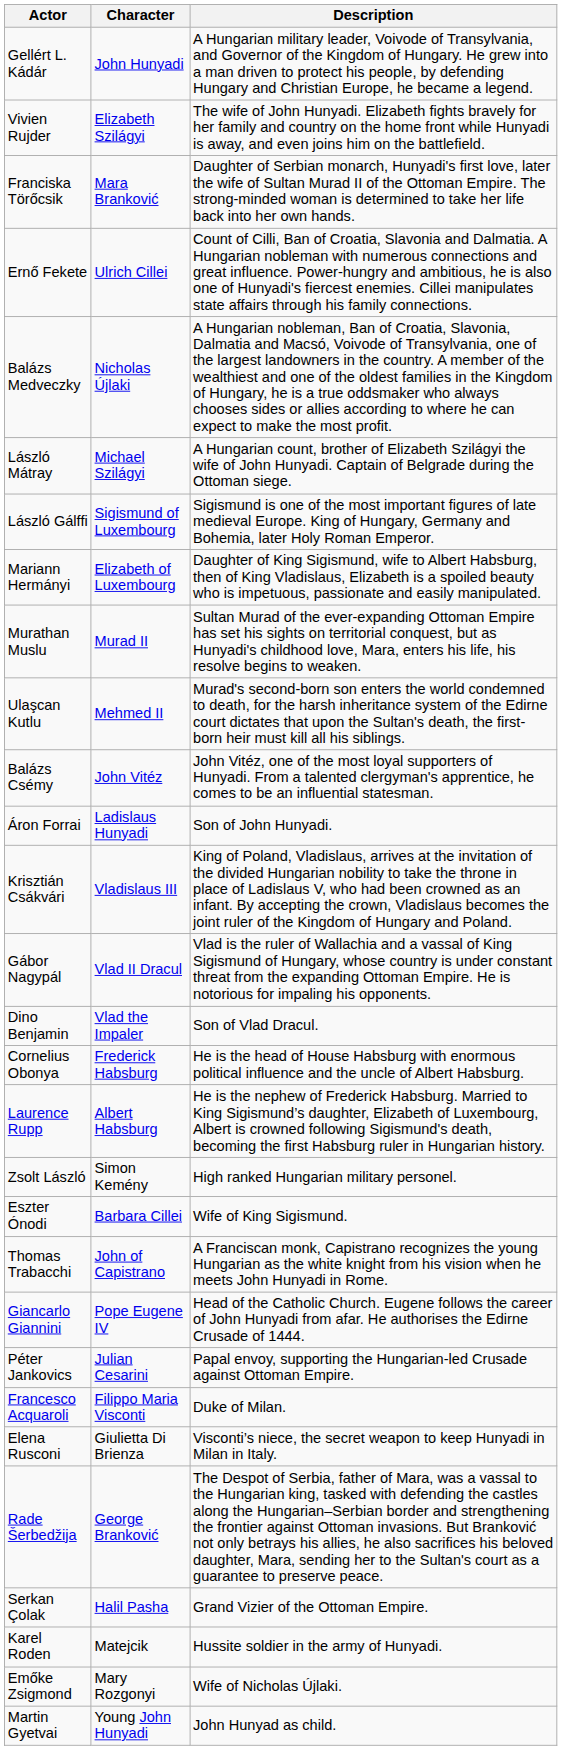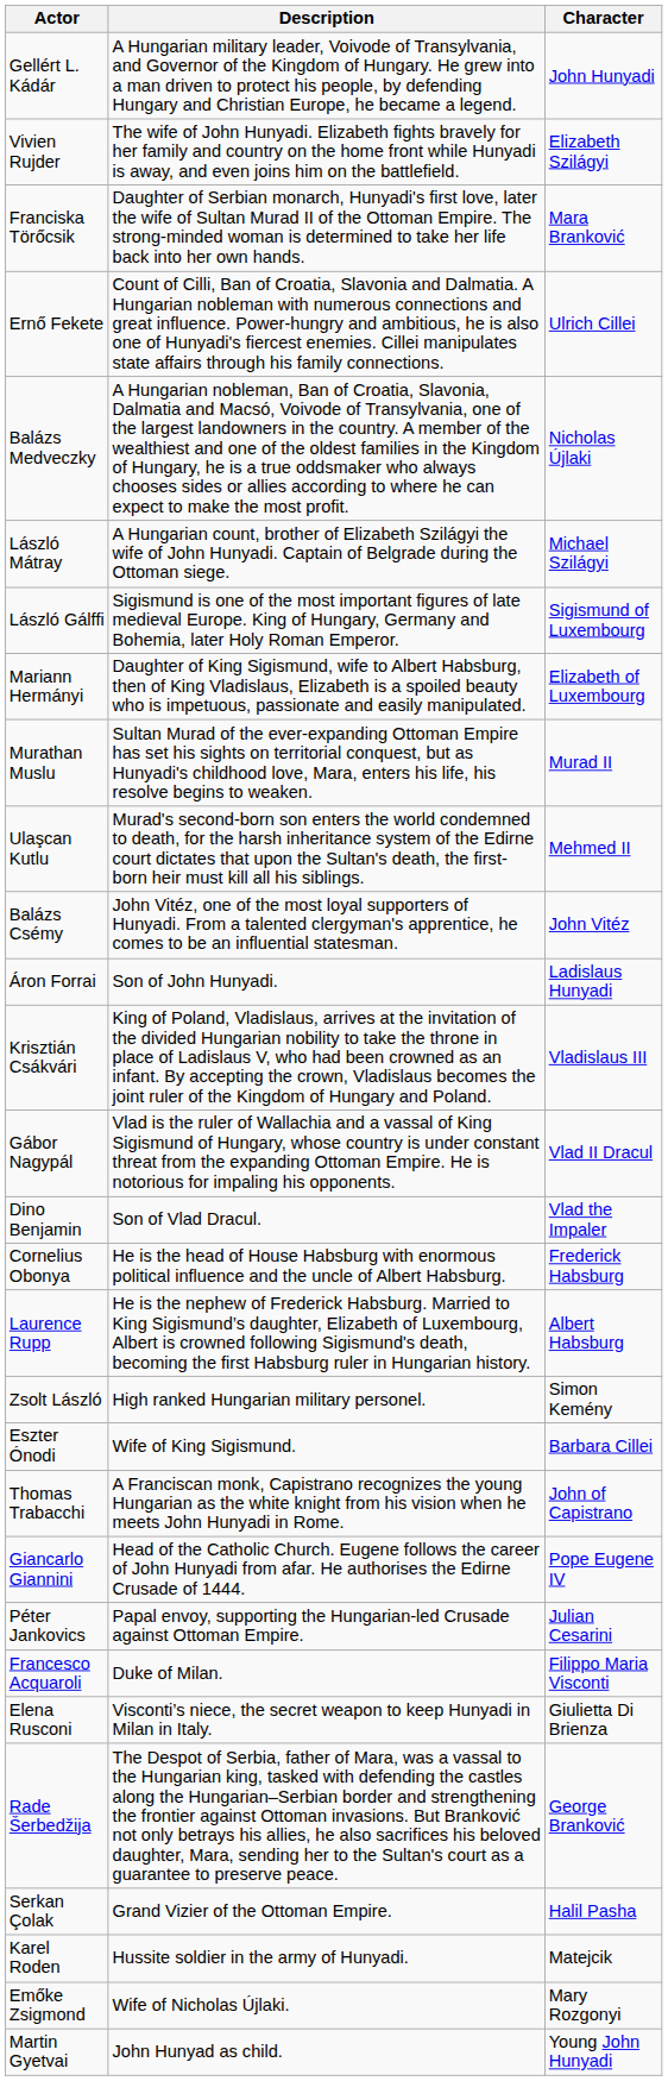columns swapped: Character <-> Description
